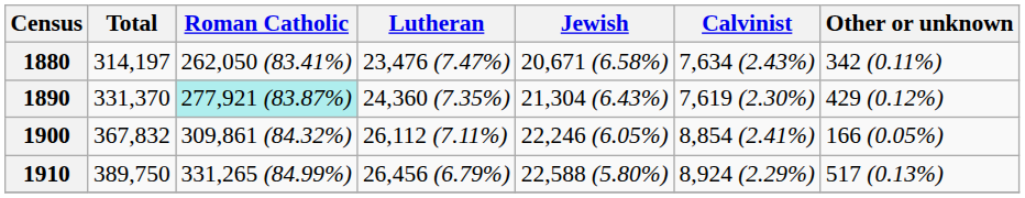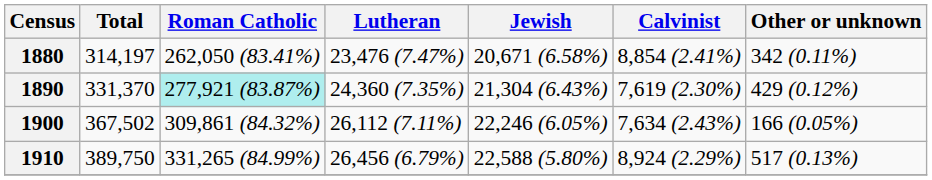1880 | Calvinist: 7,634 (2.43%) -> 8,854 (2.41%)
1900 | Total: 367,832 -> 367,502
1900 | Calvinist: 8,854 (2.41%) -> 7,634 (2.43%)
